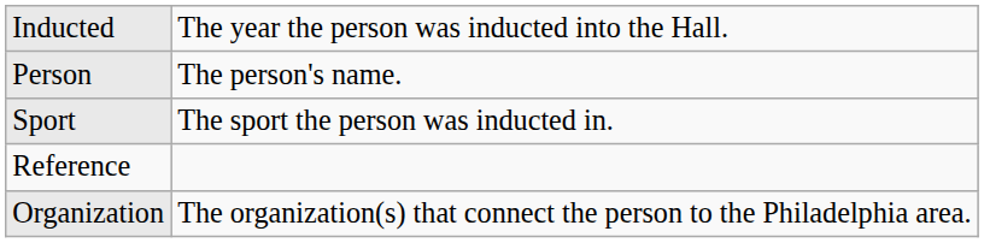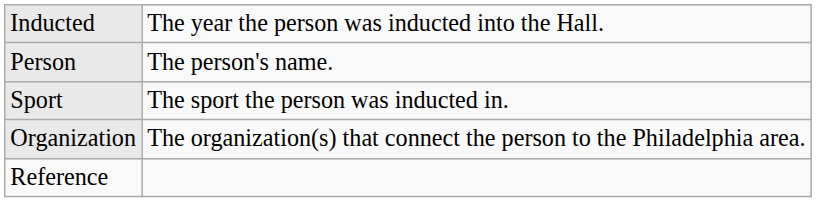rows swapped: Organization <-> Reference
